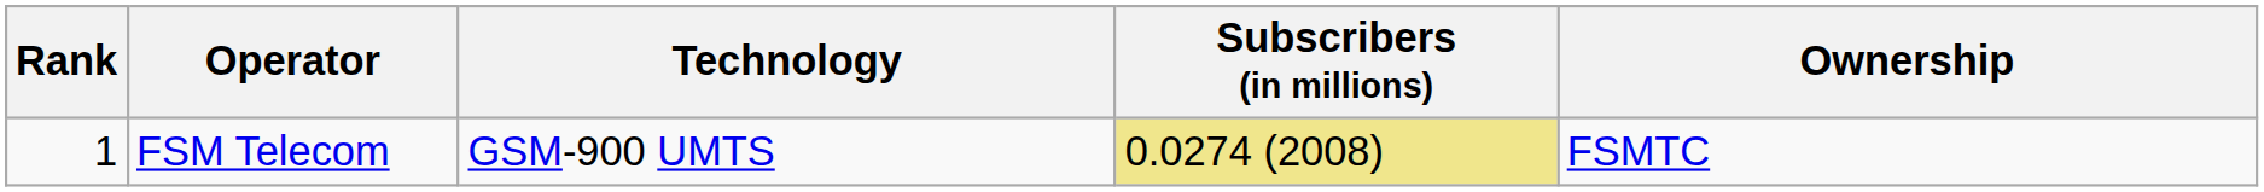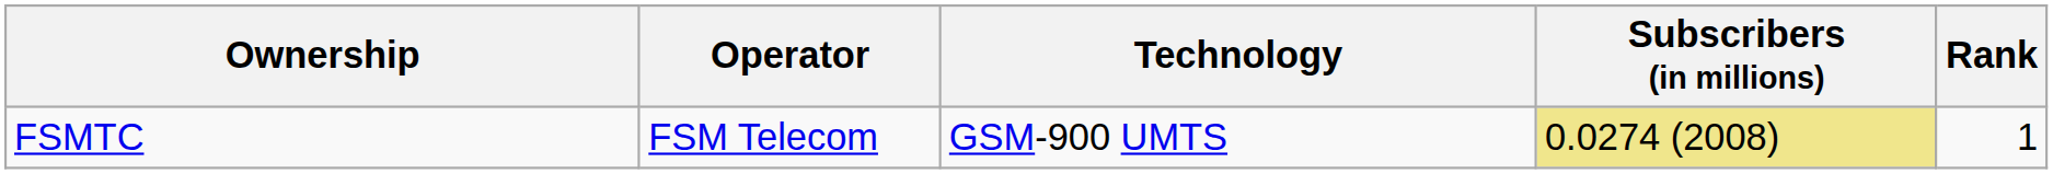columns swapped: Rank <-> Ownership
